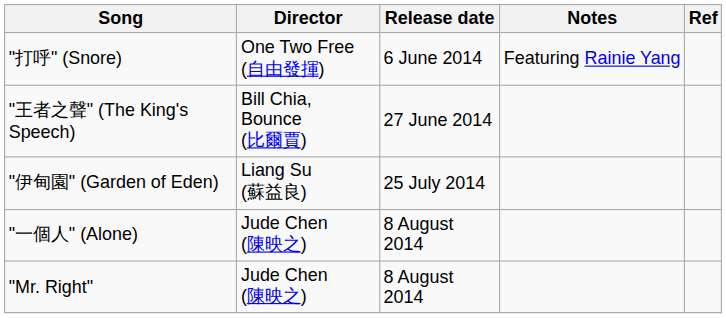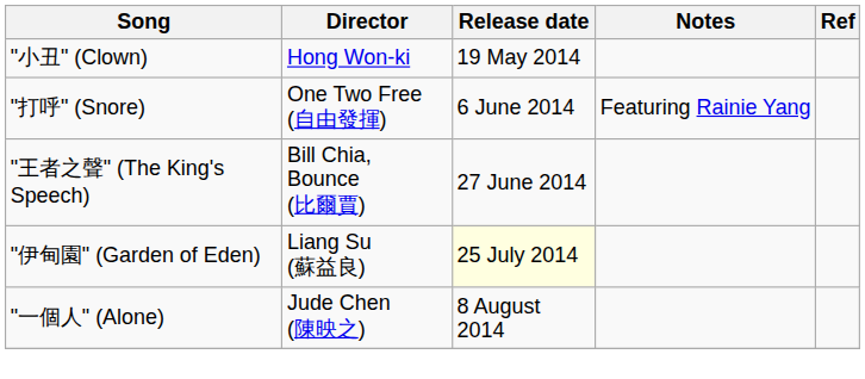+ row: "小丑" (Clown) | Hong Won-ki | 19 May 2014
"伊甸園" (Garden of Eden) | Release date: no background -> lightyellow background
- row: "Mr. Right" | Jude Chen (陳映之) | 8 August 2014
